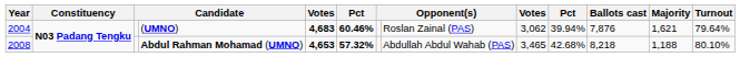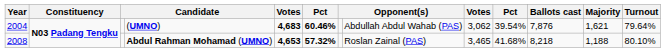(UMNO) | column 8: Roslan Zainal (PAS) -> Abdullah Abdul Wahab (PAS)
(UMNO) | column 10: 39.94% -> 39.54%
Abdul Rahman Mohamad (UMNO) | column 8: Abdullah Abdul Wahab (PAS) -> Roslan Zainal (PAS)
Abdul Rahman Mohamad (UMNO) | column 10: 42.68% -> 41.68%
